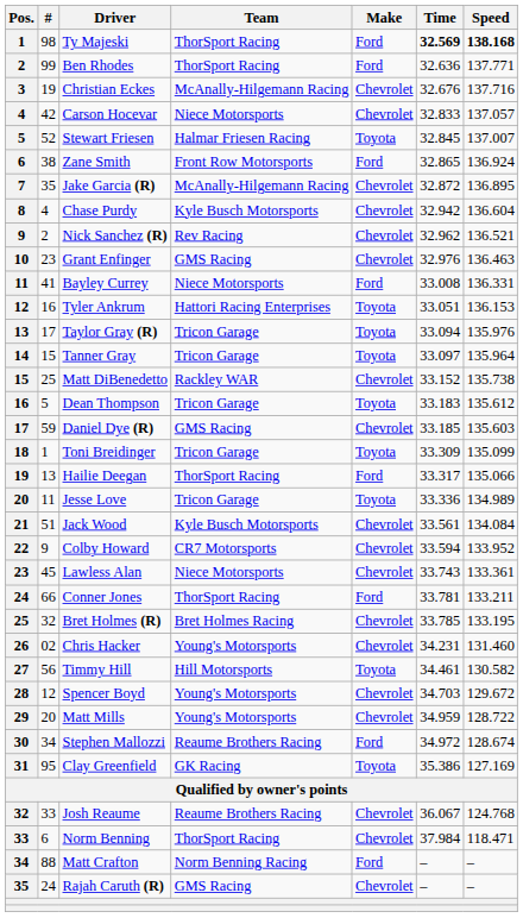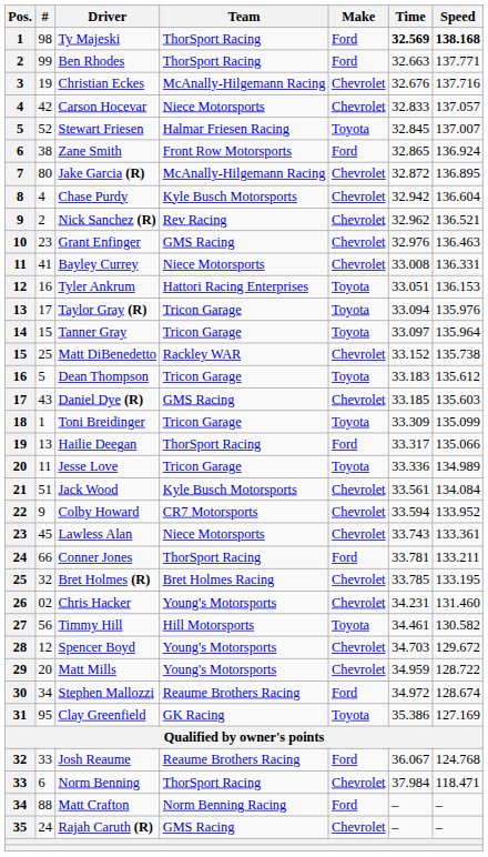Ben Rhodes | Time: 32.636 -> 32.663
Jake Garcia (R) | #: 35 -> 80
Bayley Currey | Make: Ford -> Chevrolet
Daniel Dye (R) | #: 59 -> 43
Josh Reaume | Make: Chevrolet -> Ford
